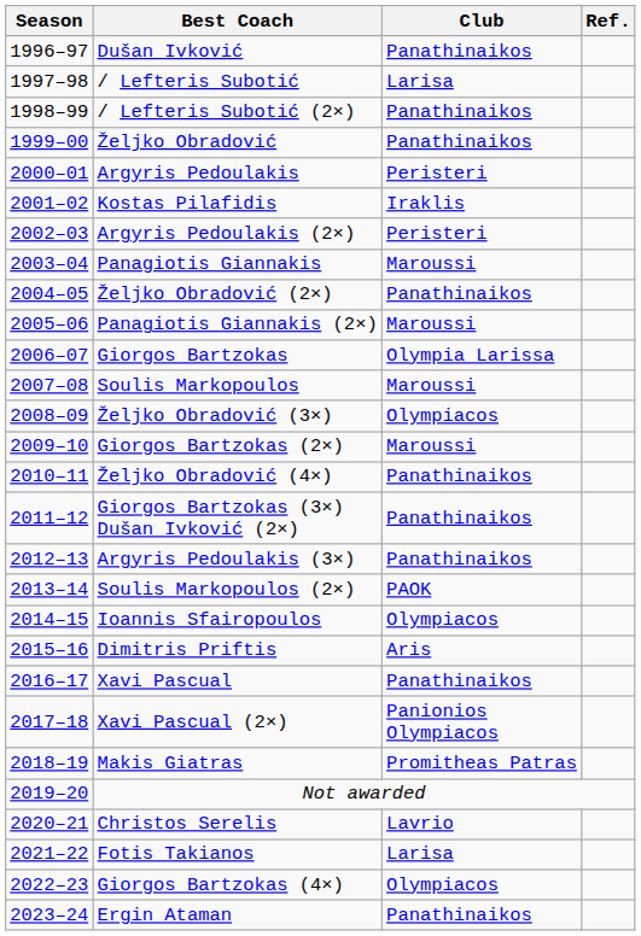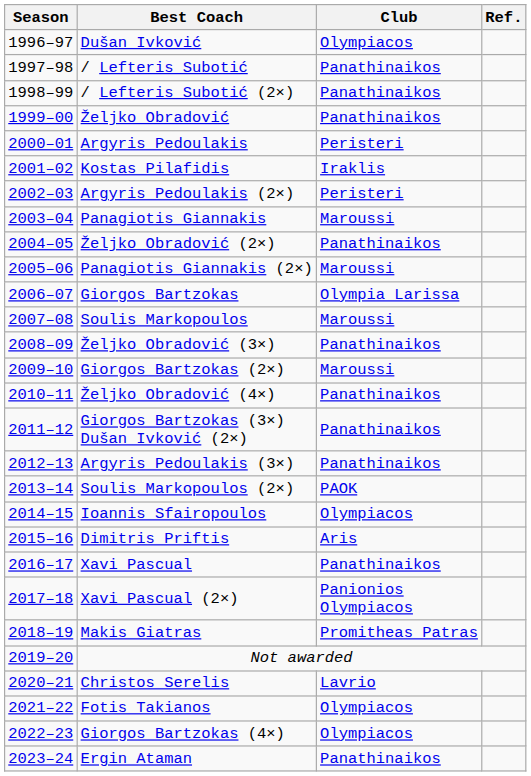Dušan Ivković | Club: Panathinaikos -> Olympiacos
/ Lefteris Subotić | Club: Larisa -> Panathinaikos
Željko Obradović (3×) | Club: Olympiacos -> Panathinaikos
Fotis Takianos | Club: Larisa -> Olympiacos
